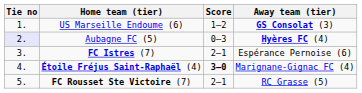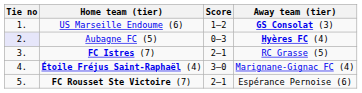FC Istres (7) | Away team (tier): Espérance Pernoise (6) -> RC Grasse (5)
Étoile Fréjus Saint-Raphaël (4) | Score: bold -> normal
FC Rousset Ste Victoire (7) | Away team (tier): RC Grasse (5) -> Espérance Pernoise (6)
